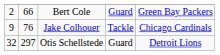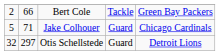Bert Cole | column 4: Guard -> Tackle
Jake Colhouer | column 1: 9 -> 5
Jake Colhouer | column 2: 76 -> 71
Jake Colhouer | column 4: Tackle -> Guard
